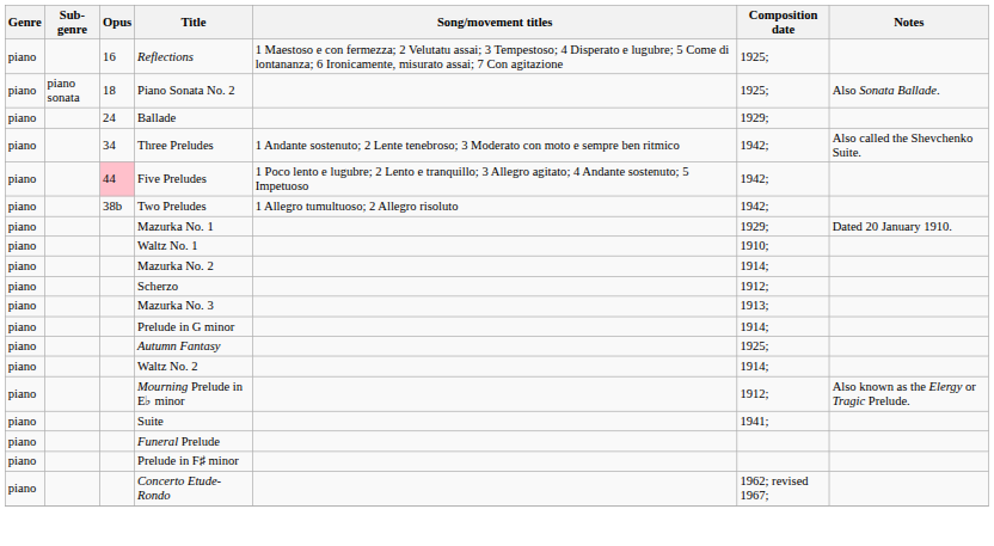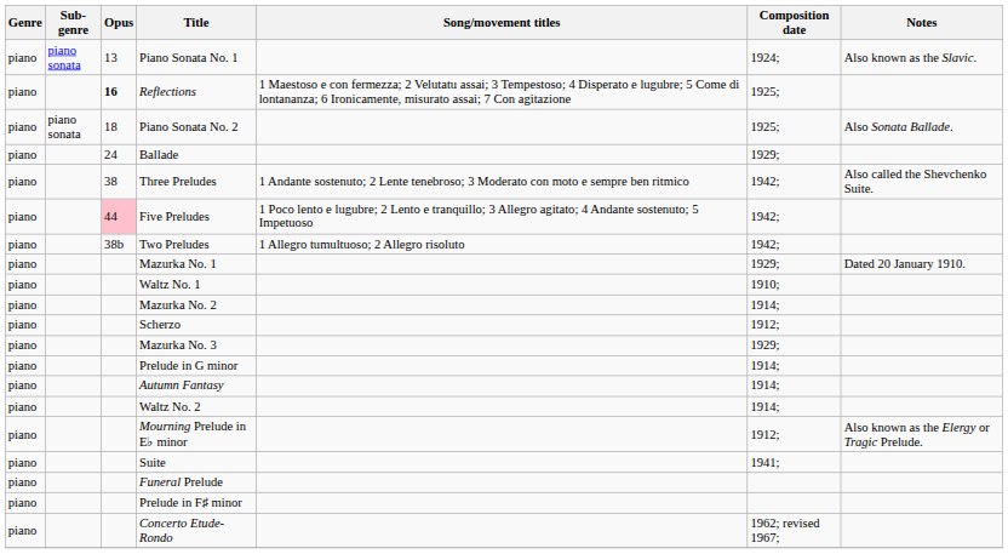+ row: piano | piano sonata | 13 | Piano Sonata No. 1 | 1924; | Also known as the Slavic.
Reflections | Opus: normal -> bold
Three Preludes | Opus: 34 -> 38
Mazurka No. 3 | Composition date: 1913; -> 1929;
Autumn Fantasy | Composition date: 1925; -> 1914;
